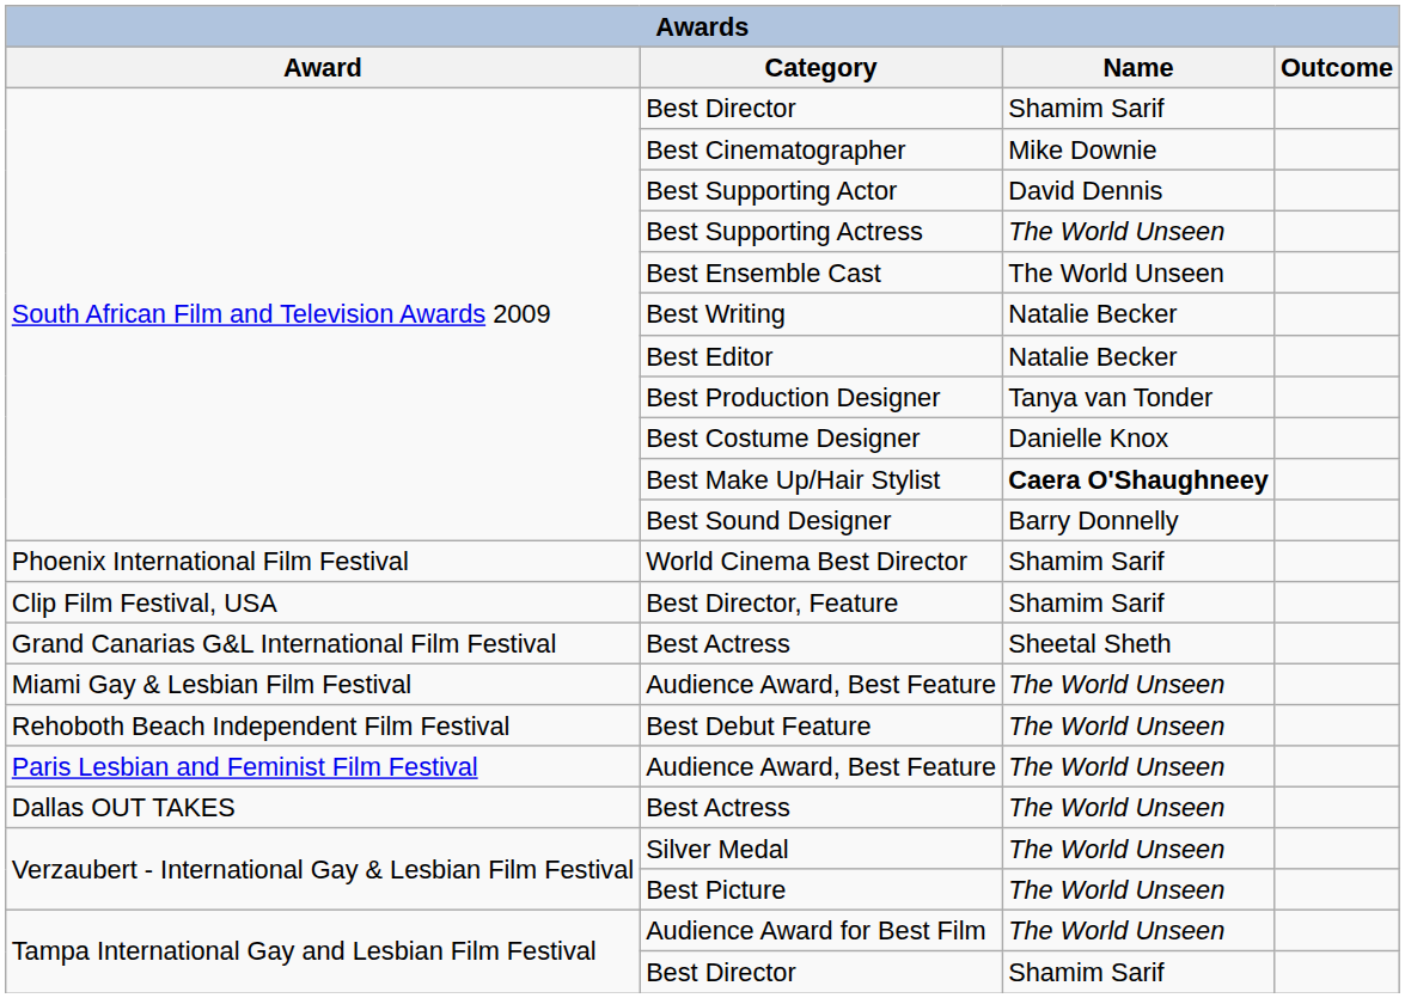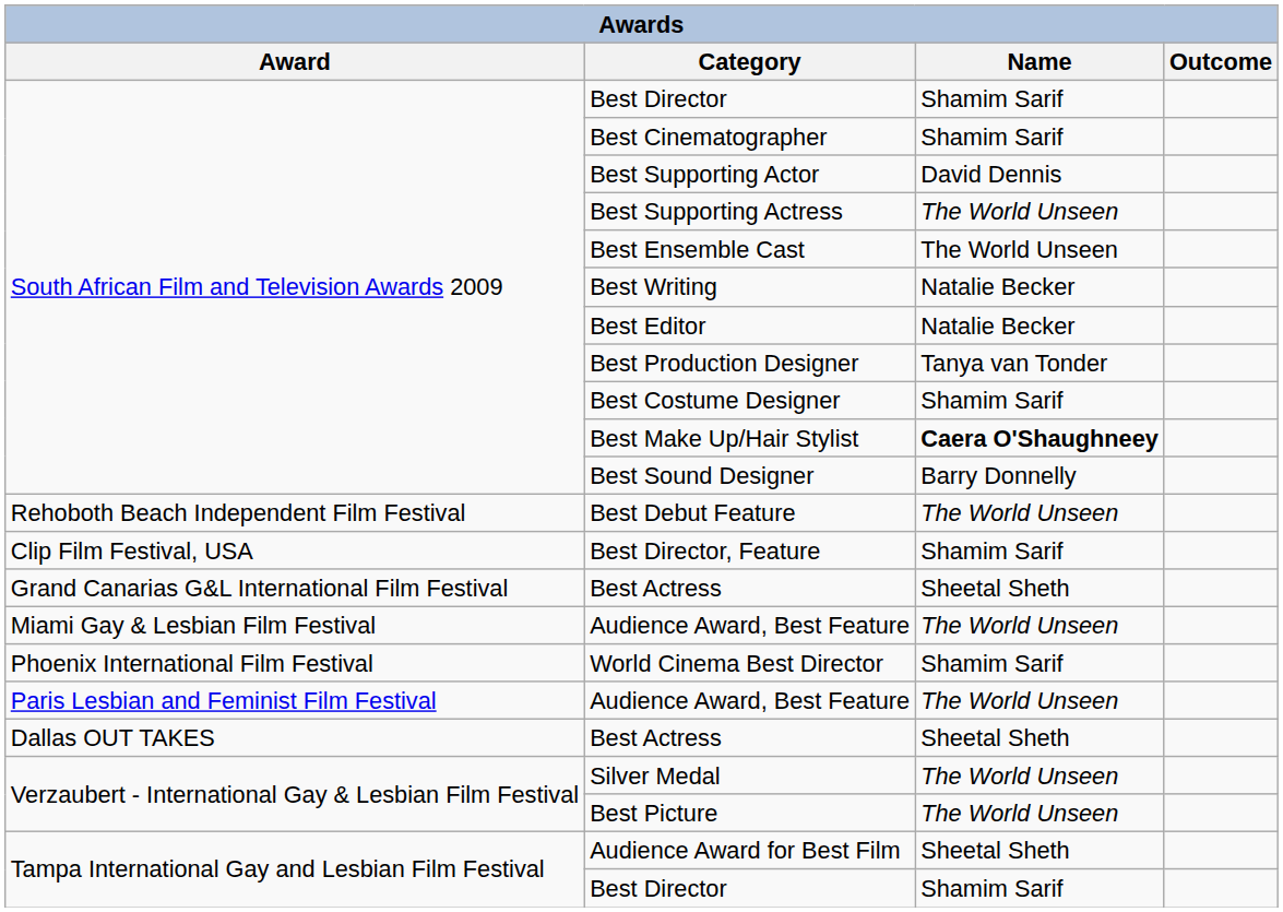Best Cinematographer | Name: Mike Downie -> Shamim Sarif
Best Costume Designer | Name: Danielle Knox -> Shamim Sarif
rows swapped: World Cinema Best Director <-> Best Debut Feature
Dallas OUT TAKES / Best Actress | Name: The World Unseen -> Sheetal Sheth
Audience Award for Best Film | Name: The World Unseen -> Sheetal Sheth
